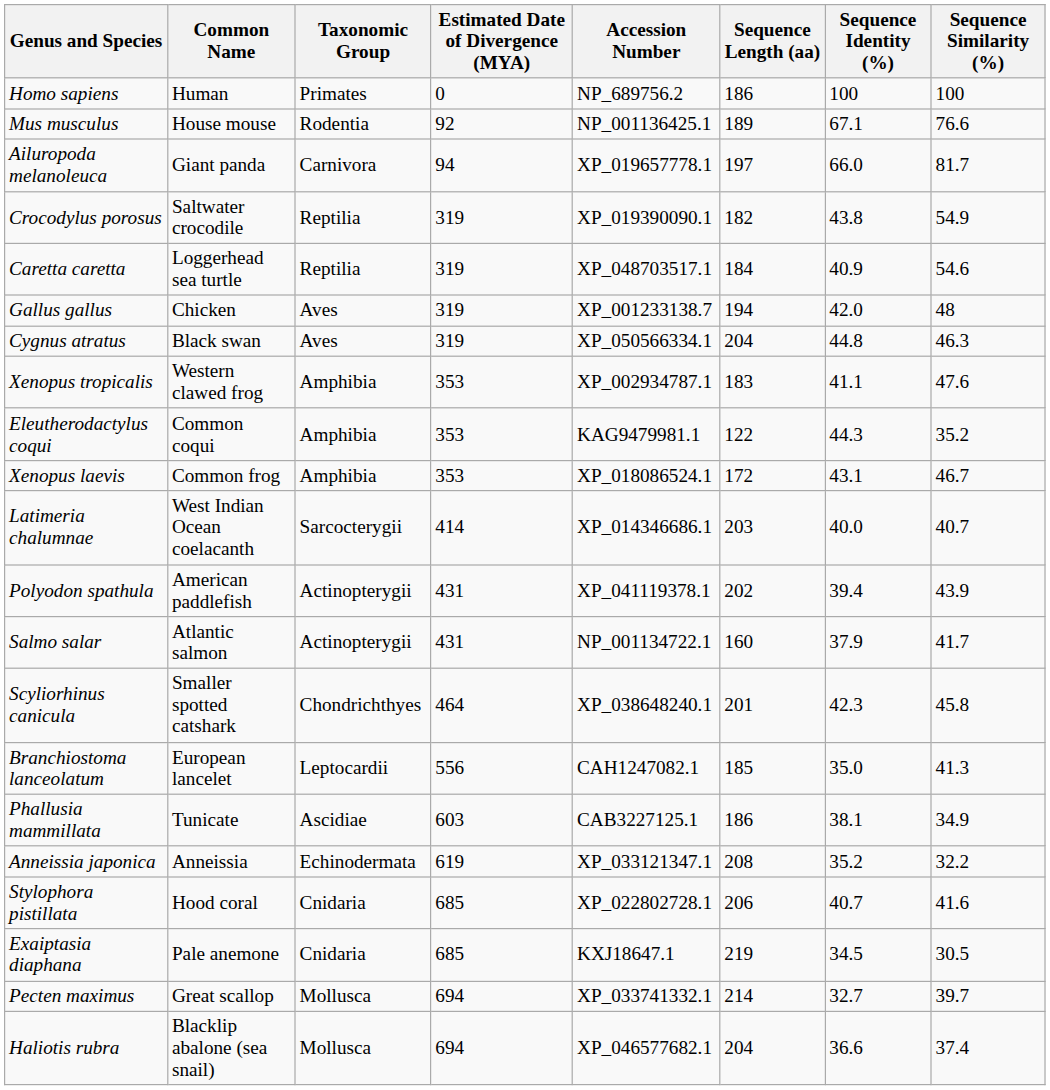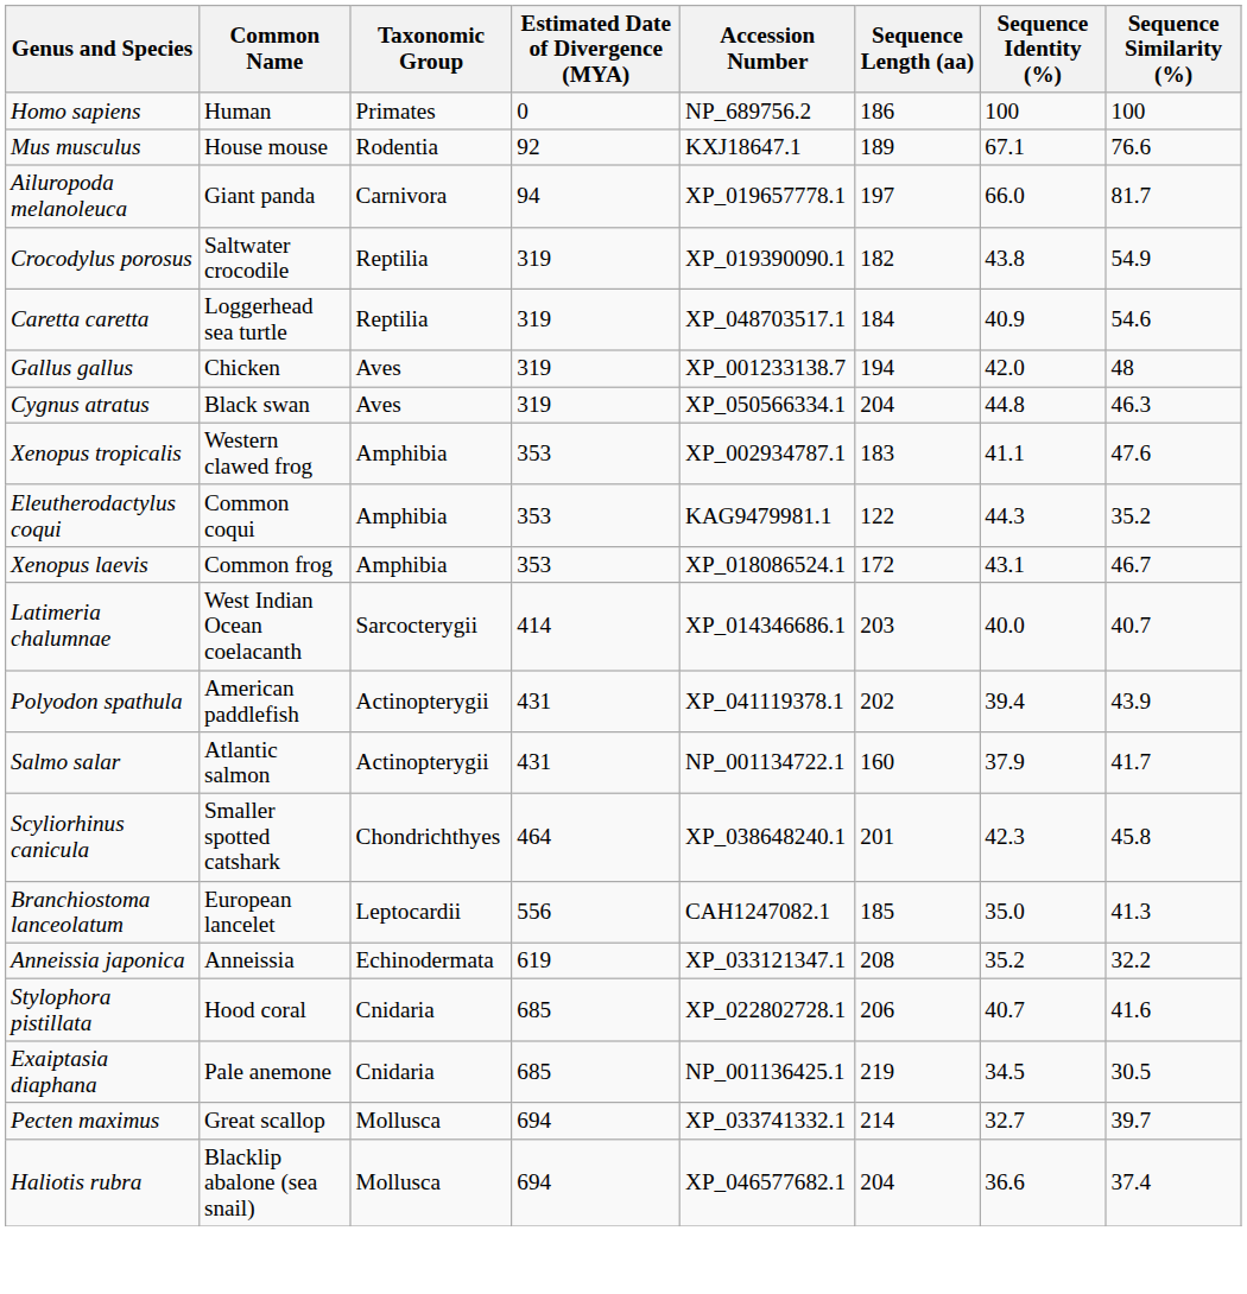Mus musculus | Accession Number: NP_001136425.1 -> KXJ18647.1
- row: Phallusia mammillata | Tunicate | Ascidiae | 603 | CAB3227125.1 | 186 | 38.1 | 34.9
Exaiptasia diaphana | Accession Number: KXJ18647.1 -> NP_001136425.1
